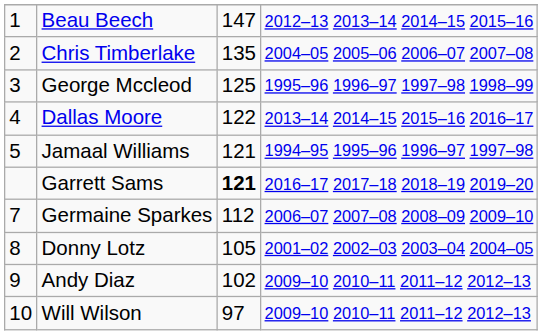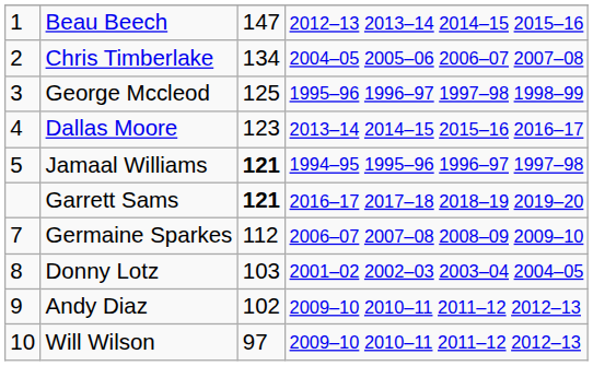Chris Timberlake | column 3: 135 -> 134
Dallas Moore | column 3: 122 -> 123
Jamaal Williams | column 3: normal -> bold
Donny Lotz | column 3: 105 -> 103
